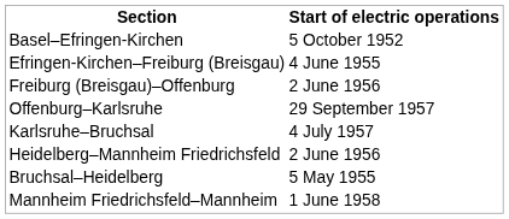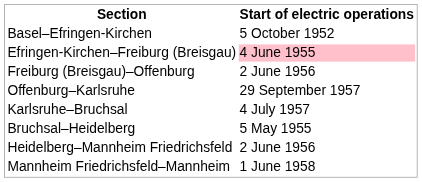Efringen-Kirchen–Freiburg (Breisgau) | Start of electric operations: no background -> pink background
rows swapped: Bruchsal–Heidelberg <-> Heidelberg–Mannheim Friedrichsfeld
